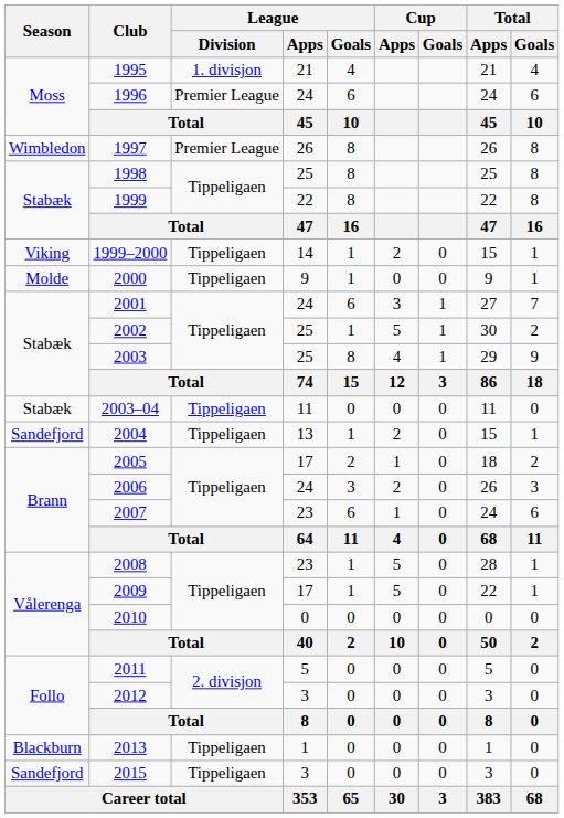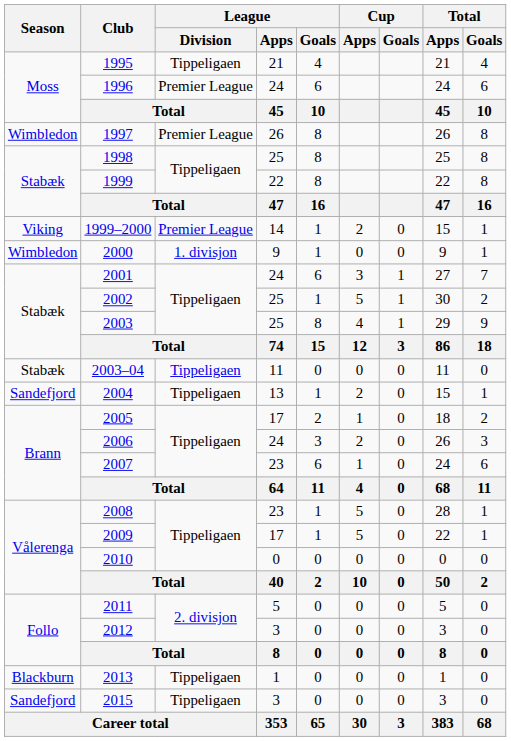1995 | League / Division: 1. divisjon -> Tippeligaen
1999–2000 | League / Division: Tippeligaen -> Premier League
2000 | Season: Molde -> Wimbledon
2000 | League / Division: Tippeligaen -> 1. divisjon
